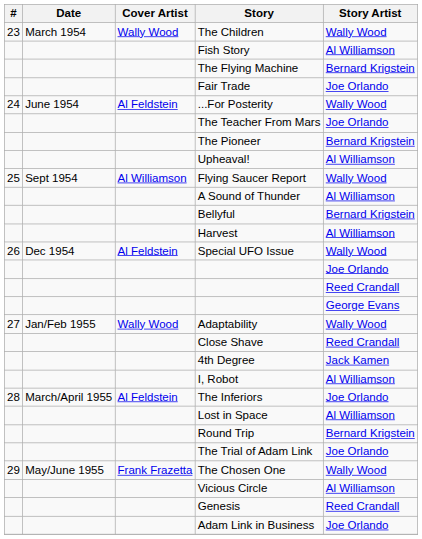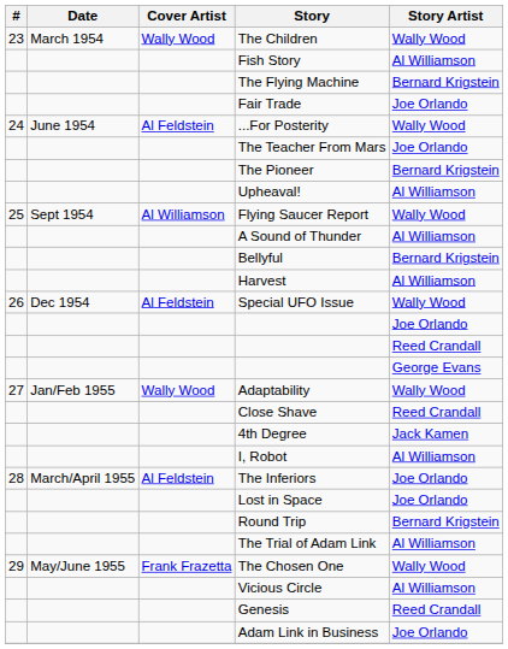Lost in Space | Story Artist: Al Williamson -> Joe Orlando
The Trial of Adam Link | Story Artist: Joe Orlando -> Al Williamson
